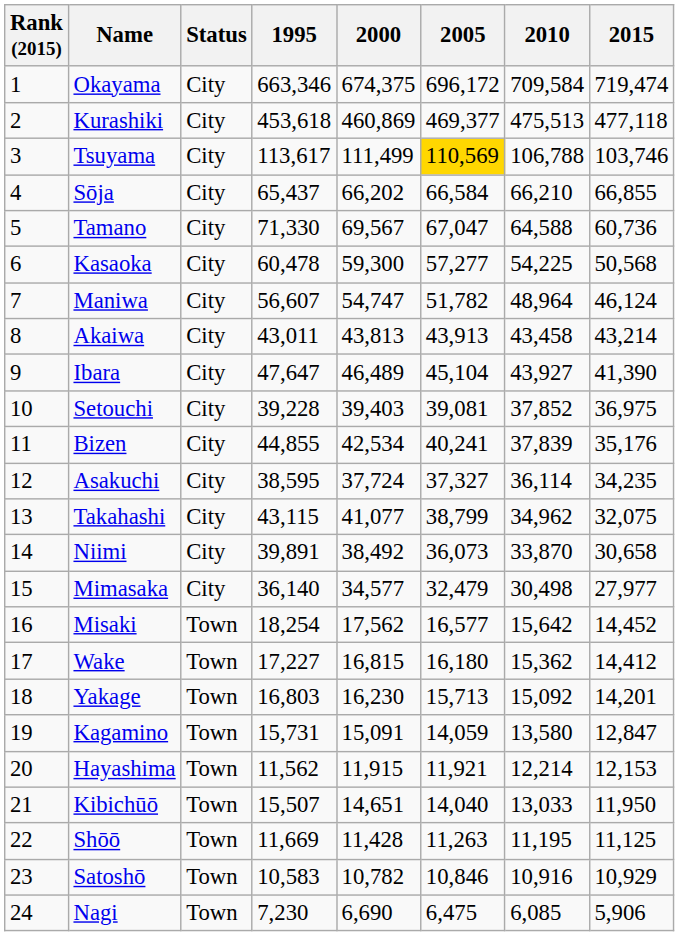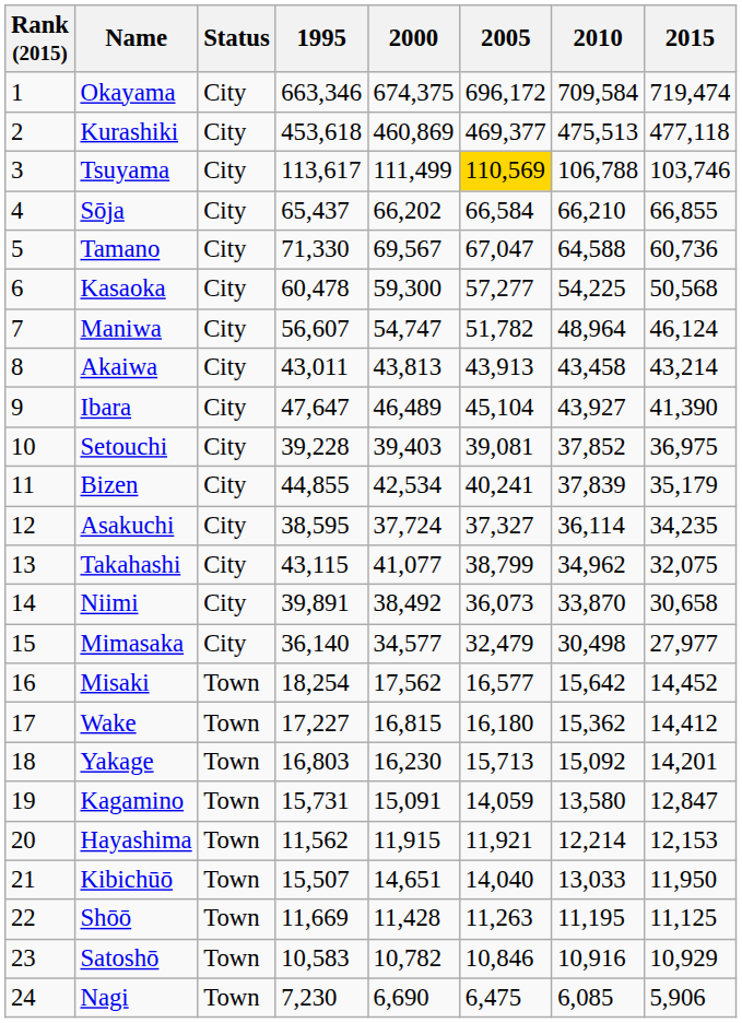Bizen | 2015: 35,176 -> 35,179
